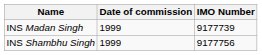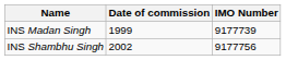INS Shambhu Singh | Date of commission: 1999 -> 2002
